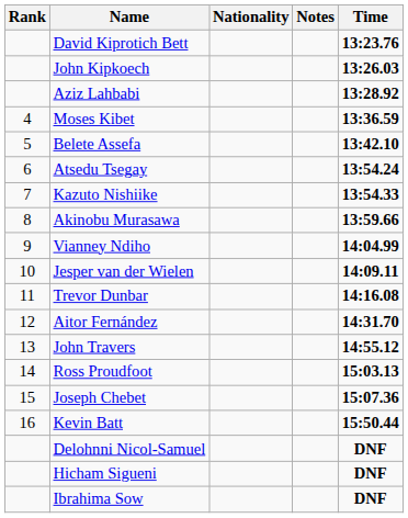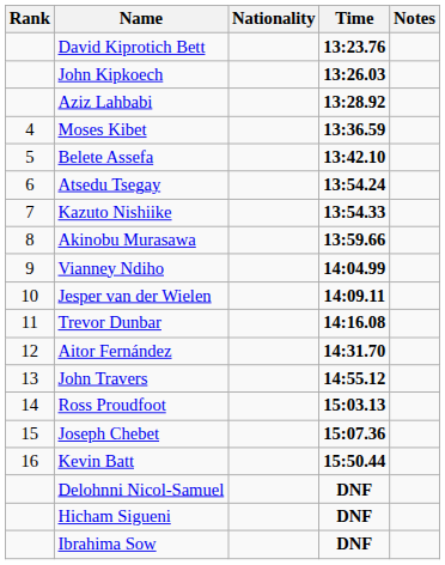columns swapped: Time <-> Notes
